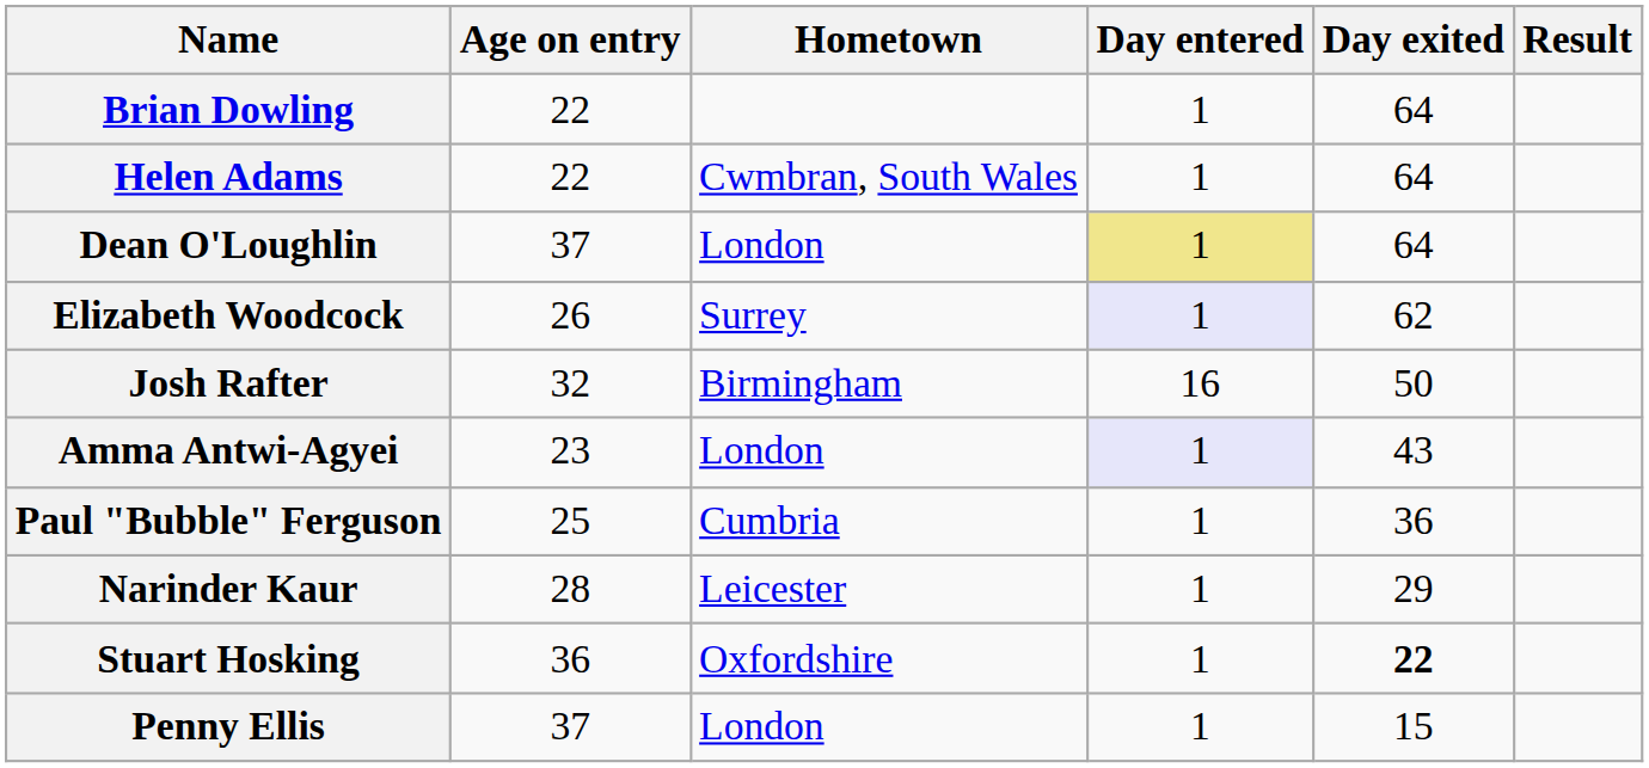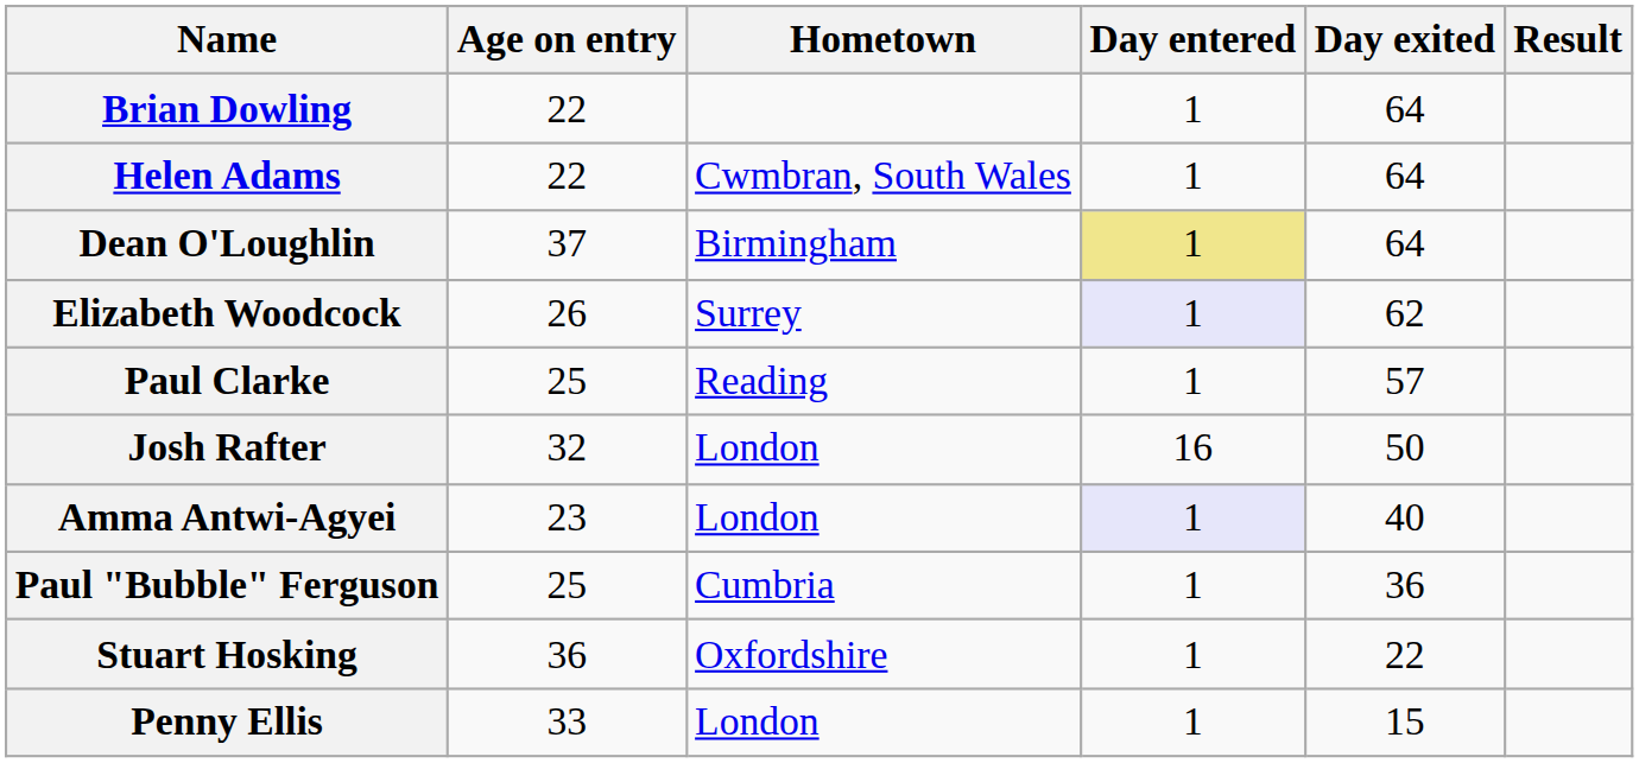Dean O'Loughlin | Hometown: London -> Birmingham
+ row: Paul Clarke | 25 | Reading | 1 | 57
Josh Rafter | Hometown: Birmingham -> London
Amma Antwi-Agyei | Day exited: 43 -> 40
- row: Narinder Kaur | 28 | Leicester | 1 | 29
Stuart Hosking | Day exited: bold -> normal
Penny Ellis | Age on entry: 37 -> 33
